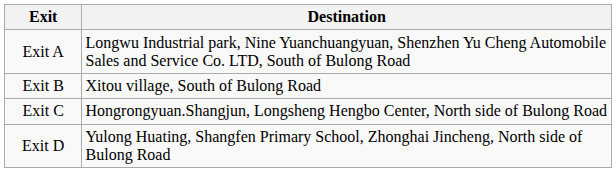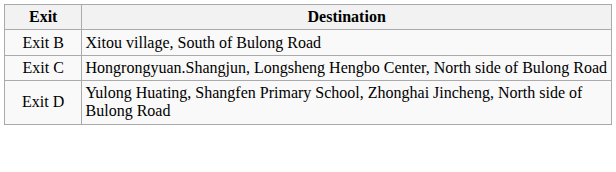- row: Exit A | Longwu Industrial park, Nine Yuanchuangyuan, Shenzhen Yu Cheng Automobile Sales and Service Co. LTD, South of Bulong Road
